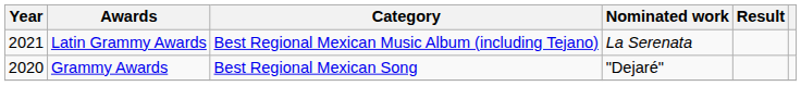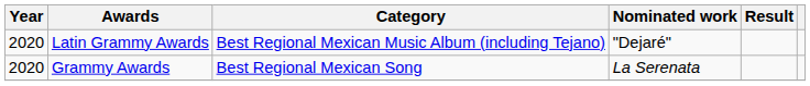Latin Grammy Awards | Year: 2021 -> 2020
Latin Grammy Awards | Nominated work: La Serenata -> "Dejaré"
Grammy Awards | Nominated work: "Dejaré" -> La Serenata
